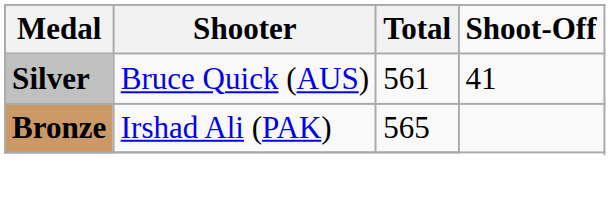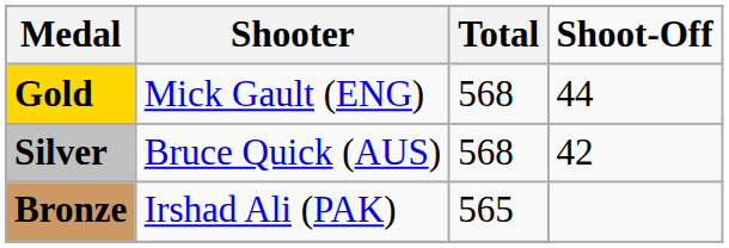+ row: Gold | Mick Gault (ENG) | 568 | 44
Silver | Total: 561 -> 568
Silver | Shoot-Off: 41 -> 42
